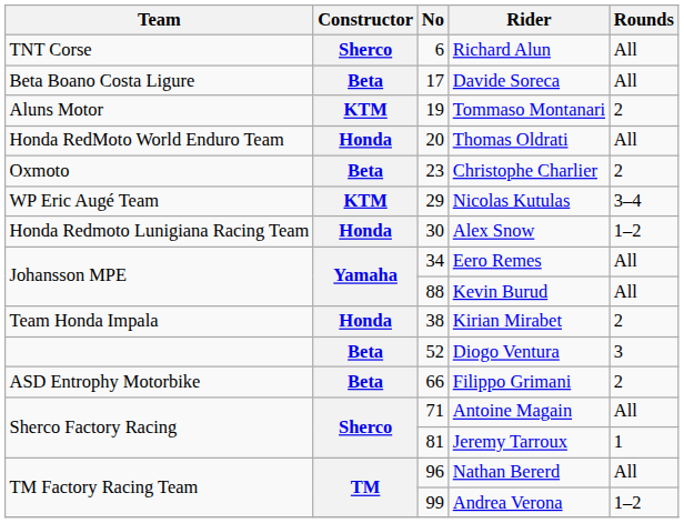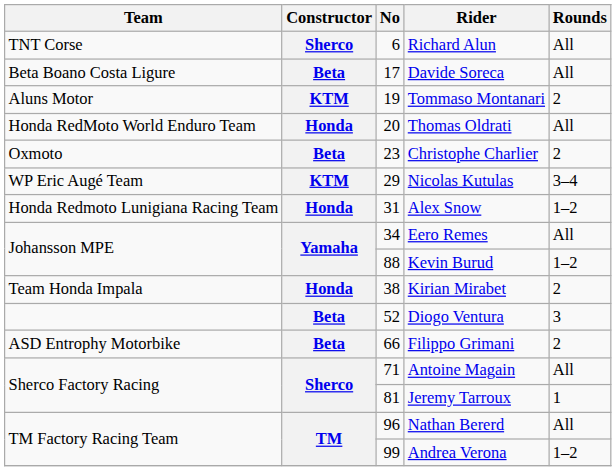Alex Snow | No: 30 -> 31
Kevin Burud | Rounds: All -> 1–2
